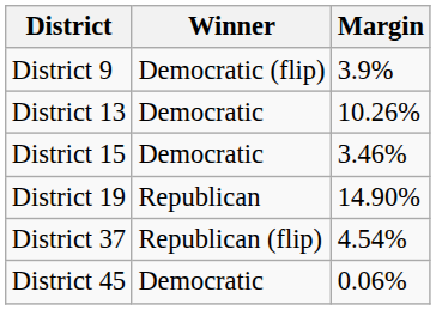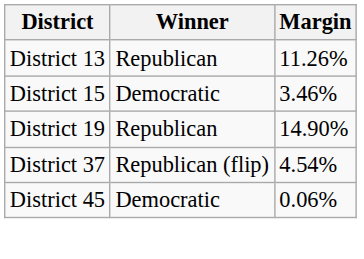- row: District 9 | Democratic (flip) | 3.9%
District 13 | Winner: Democratic -> Republican
District 13 | Margin: 10.26% -> 11.26%
